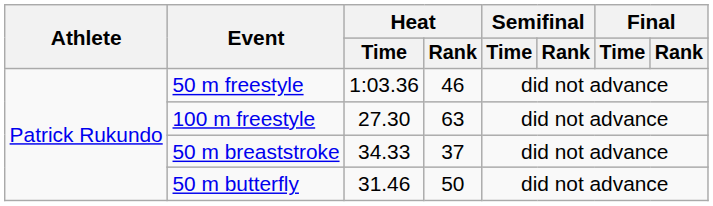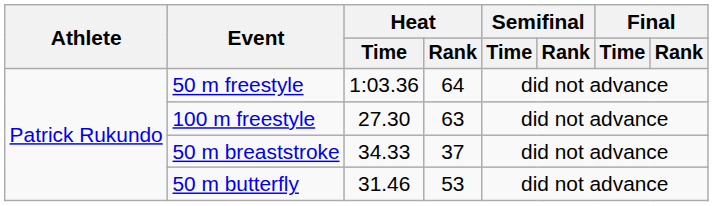50 m freestyle | Heat / Rank: 46 -> 64
50 m butterfly | Heat / Rank: 50 -> 53
